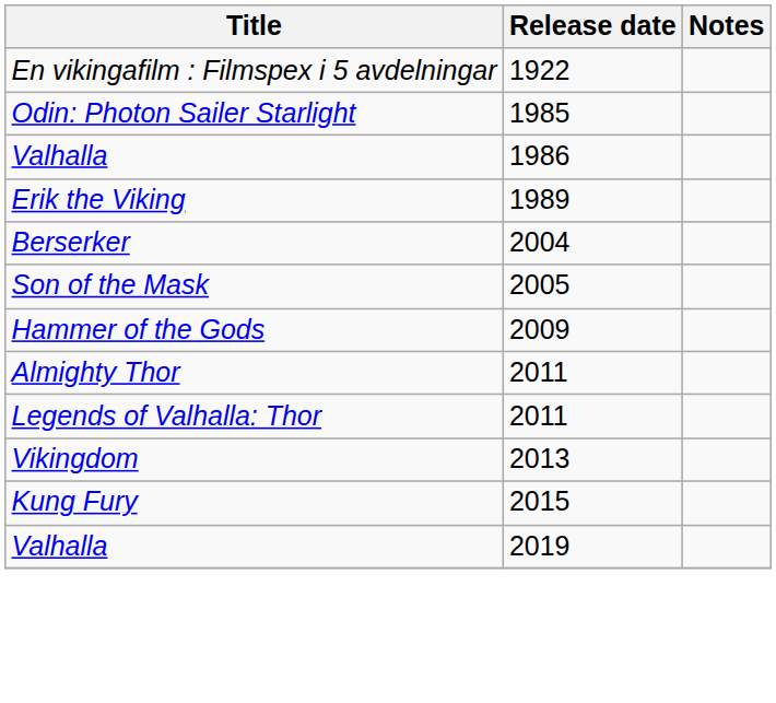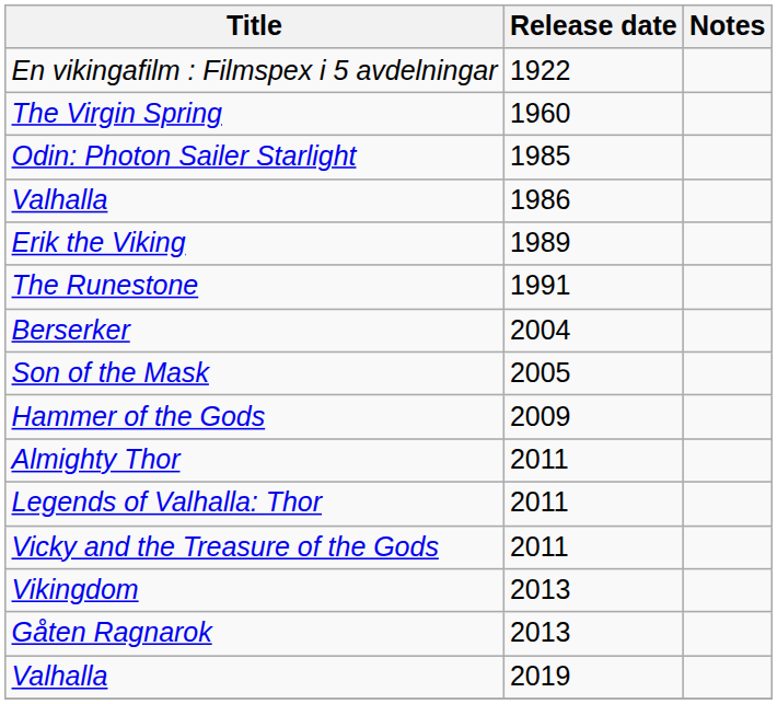+ row: The Virgin Spring | 1960
+ row: The Runestone | 1991
+ row: Vicky and the Treasure of the Gods | 2011
+ row: Gåten Ragnarok | 2013
- row: Kung Fury | 2015
